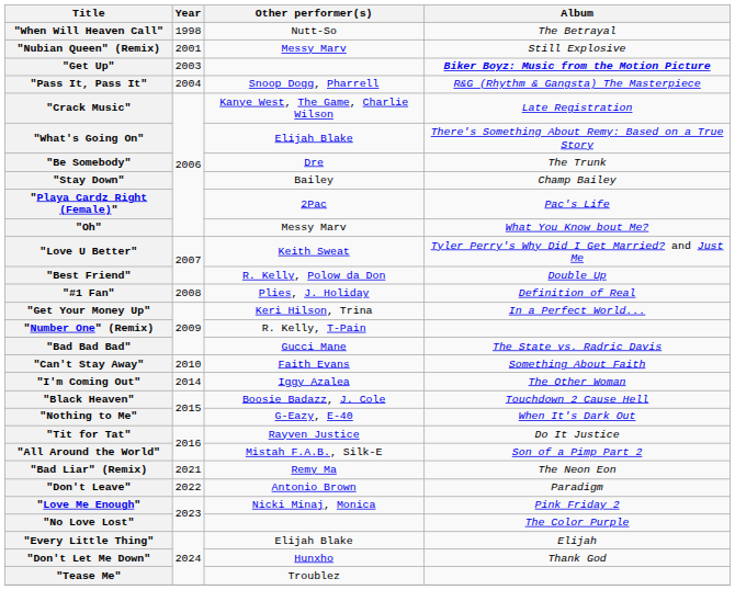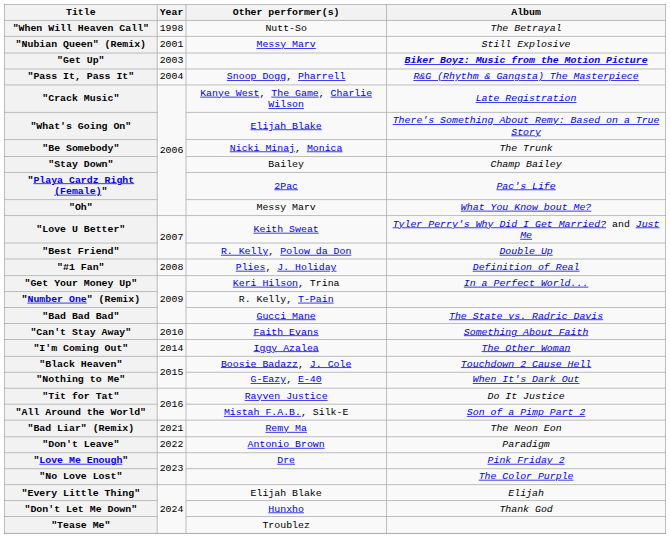"Be Somebody" | Other performer(s): Dre -> Nicki Minaj, Monica
"Love Me Enough" | Other performer(s): Nicki Minaj, Monica -> Dre
